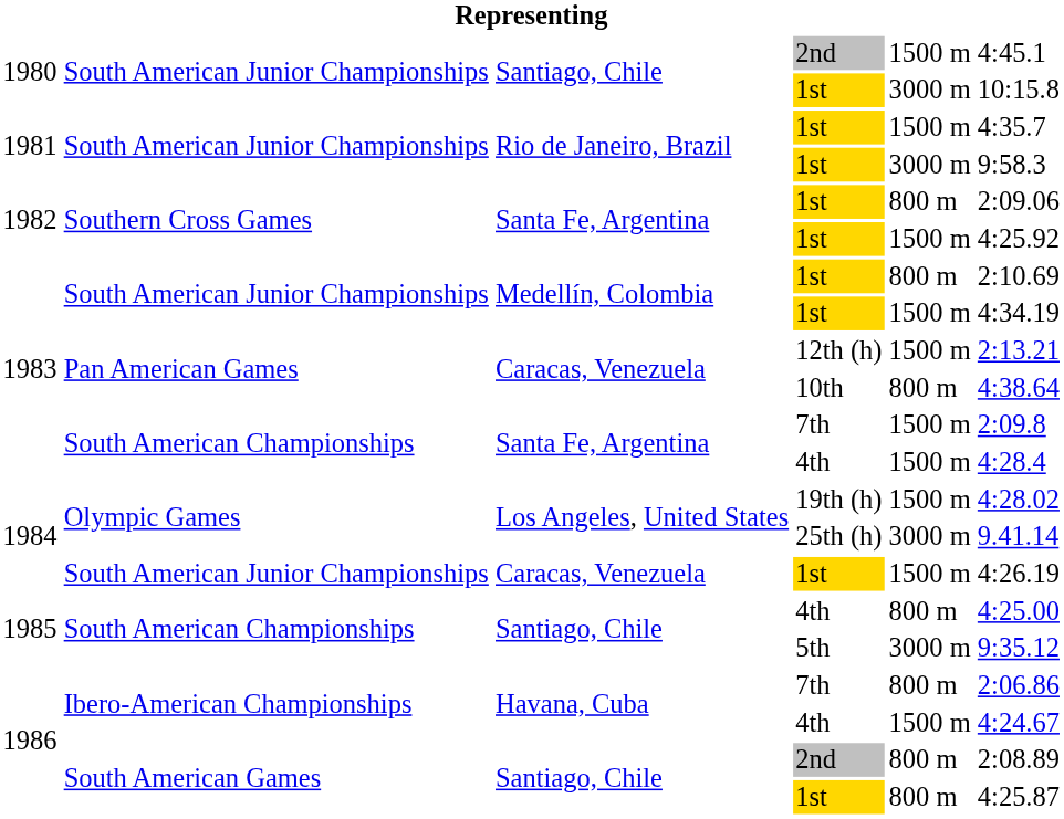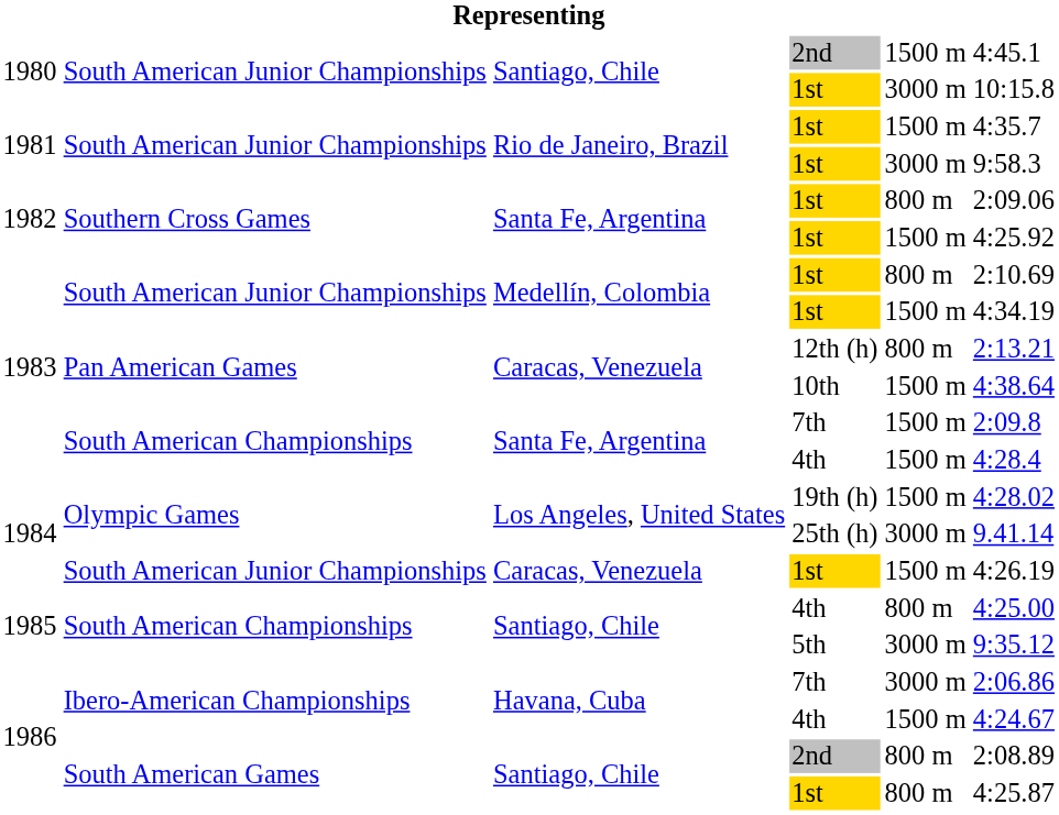12th (h) | column 5: 1500 m -> 800 m
10th | column 5: 800 m -> 1500 m
1986 / 7th | column 5: 800 m -> 3000 m
